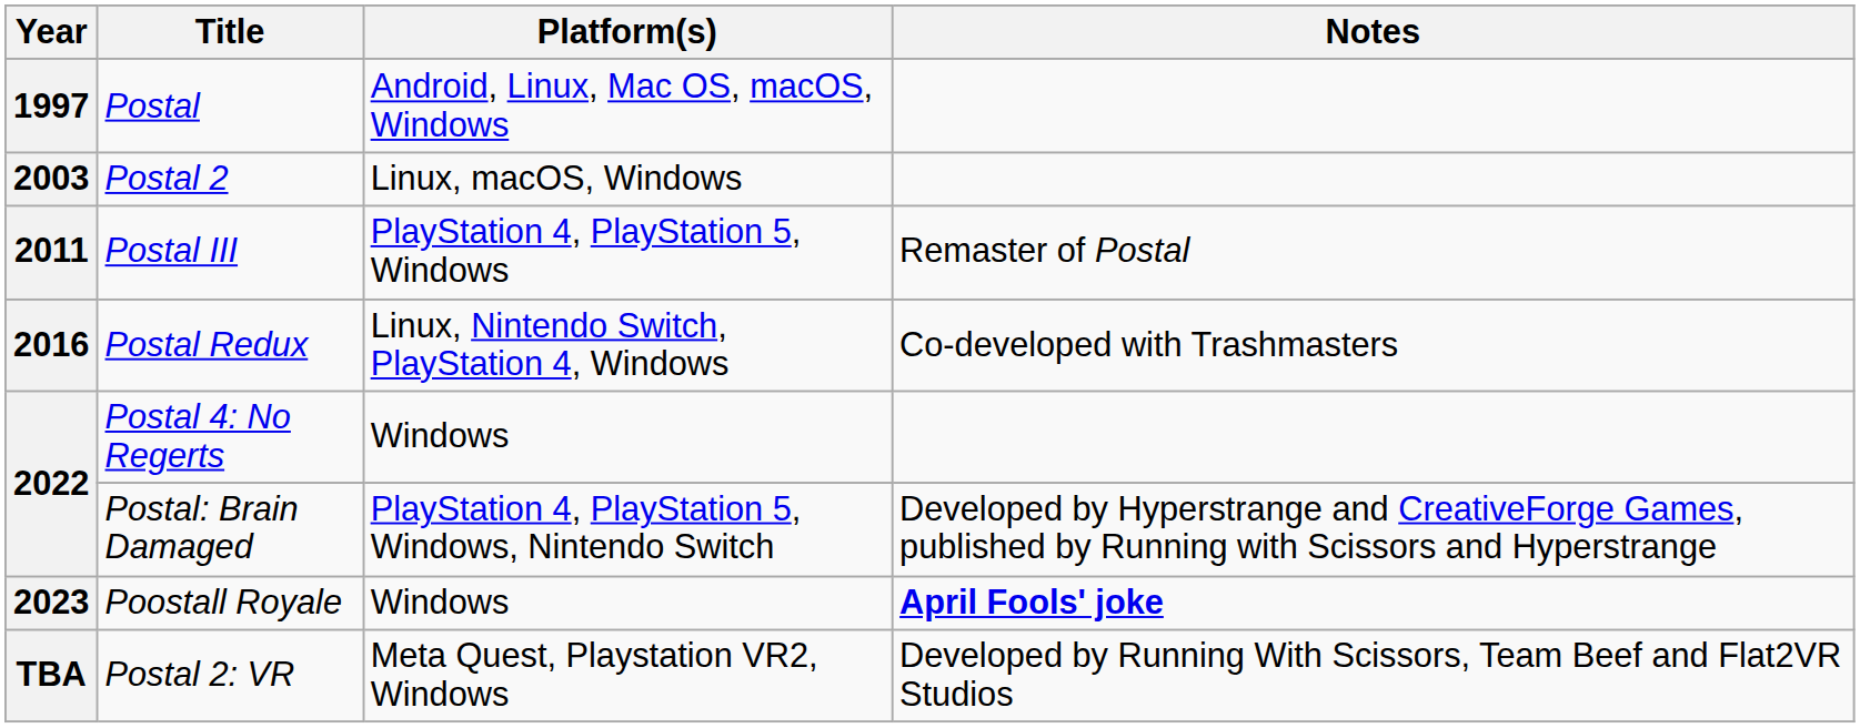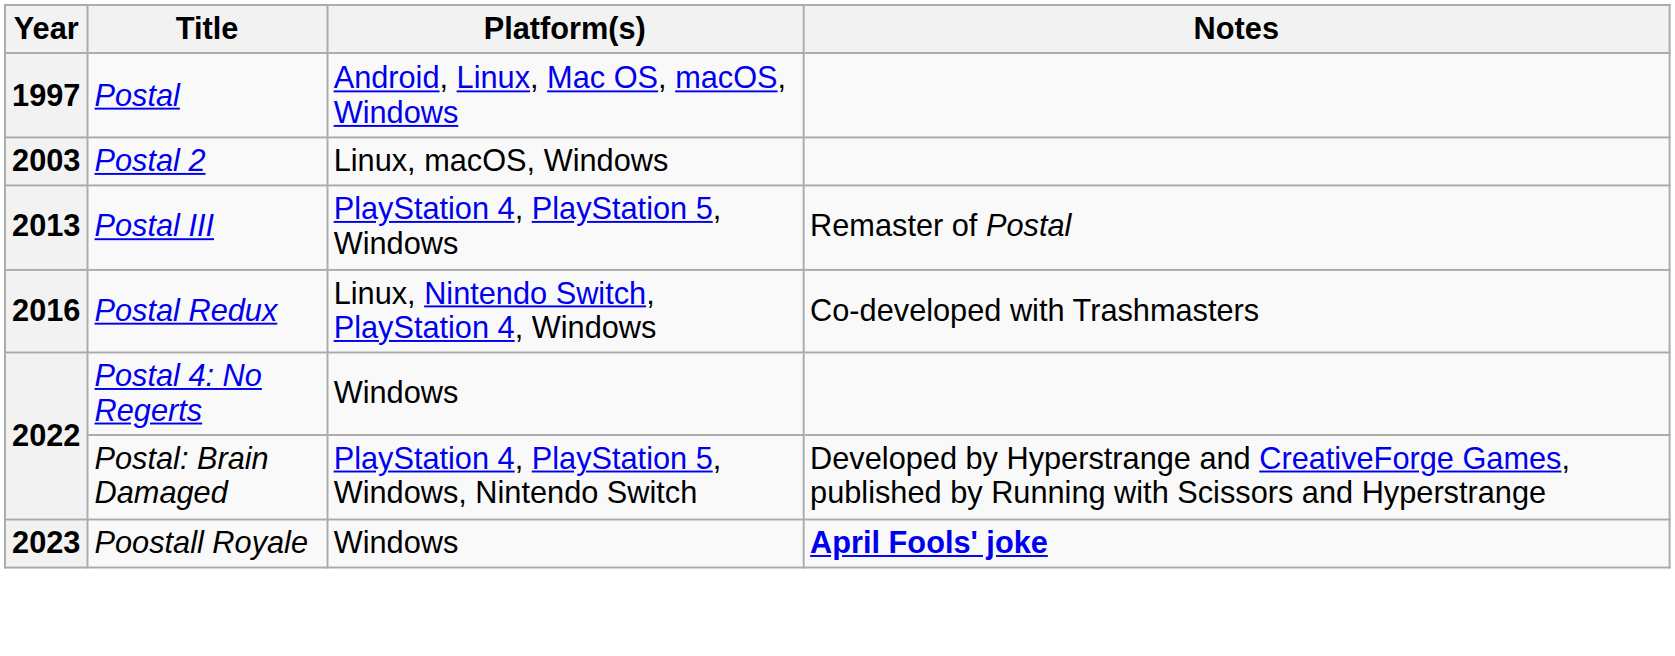Postal III | Year: 2011 -> 2013
- row: TBA | Postal 2: VR | Meta Quest, Playstation VR2, Windows | Developed by Running With Scissors, Team Beef and Flat2VR Studios
